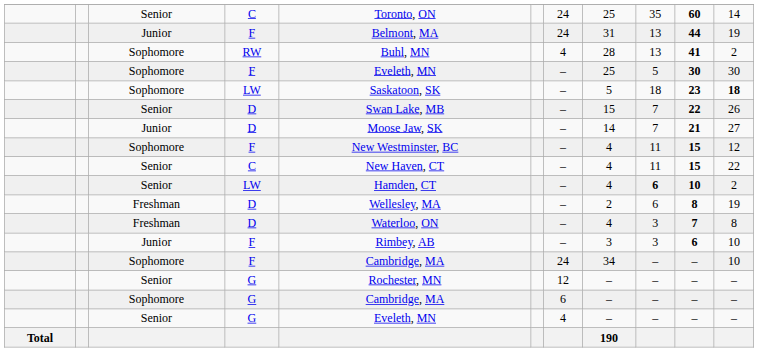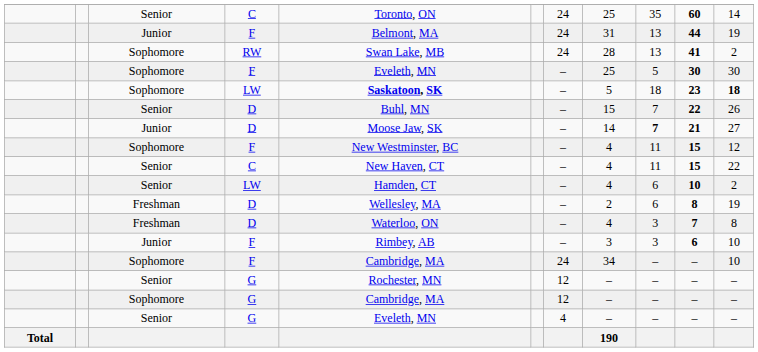RW | column 5: Buhl, MN -> Swan Lake, MB
RW | column 7: 4 -> 24
Sophomore / LW | column 5: normal -> bold
Senior / D | column 5: Swan Lake, MB -> Buhl, MN
Junior / D | column 9: normal -> bold
Senior / LW | column 9: bold -> normal
Sophomore / G | column 7: 6 -> 12
